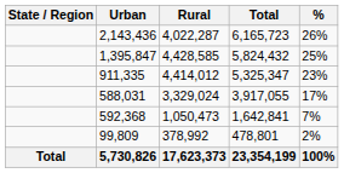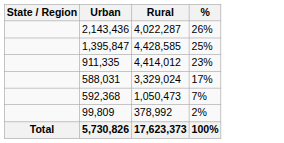- column: Total | 6,165,723 | 5,824,432 | 5,325,347 | 3,917,055 | 1,642,841 | 478,801 | 23,354,199
